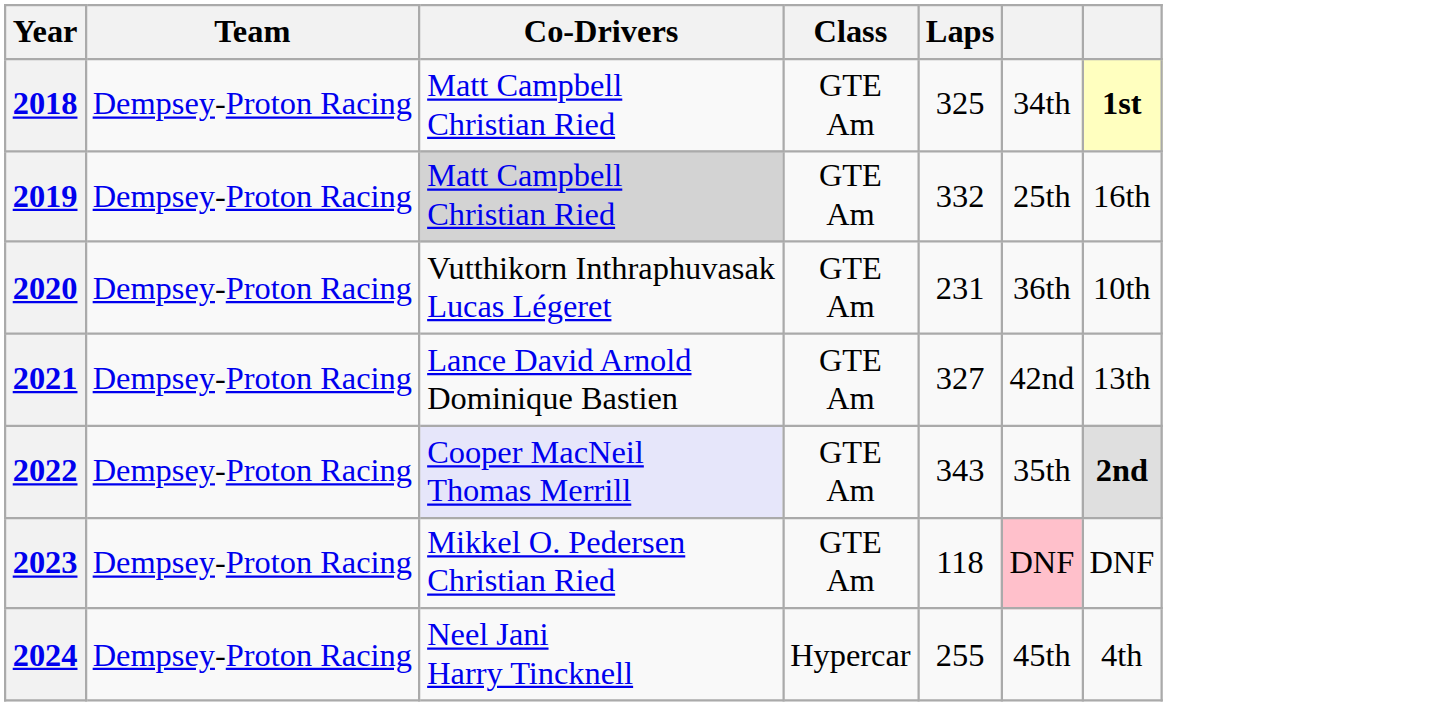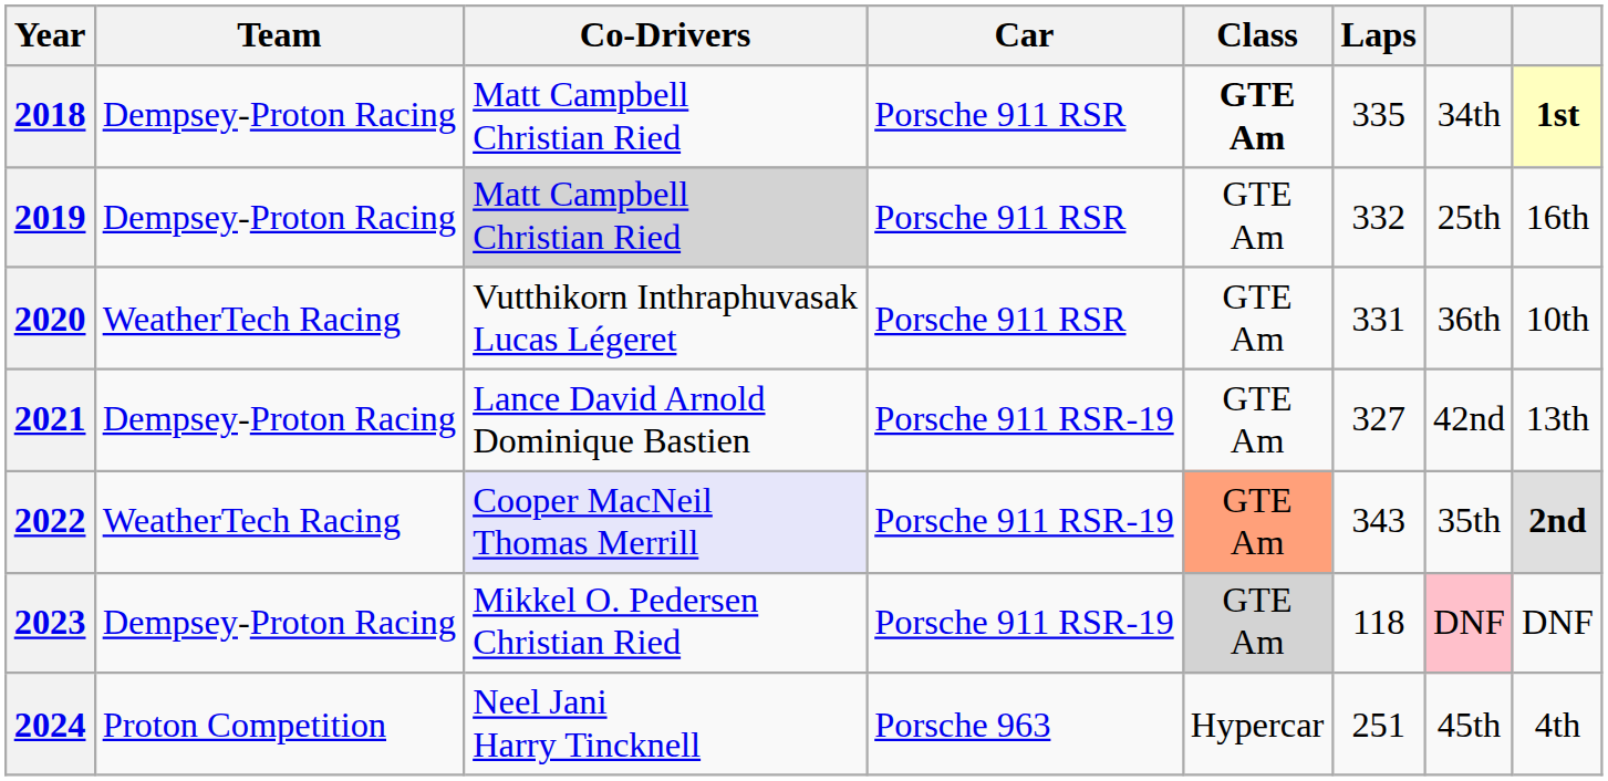+ column: Car | Porsche 911 RSR | Porsche 911 RSR | Porsche 911 RSR | Porsche 911 RSR-19 | Porsche 911 RSR-19 | Porsche 911 RSR-19 | Porsche 963
2018 | Class: normal -> bold
2018 | Laps: 325 -> 335
2020 | Team: Dempsey-Proton Racing -> WeatherTech Racing
2020 | Laps: 231 -> 331
2022 | Team: Dempsey-Proton Racing -> WeatherTech Racing
2022 | Class: no background -> lightsalmon background
2023 | Class: no background -> lightgrey background
2024 | Team: Dempsey-Proton Racing -> Proton Competition
2024 | Laps: 255 -> 251
